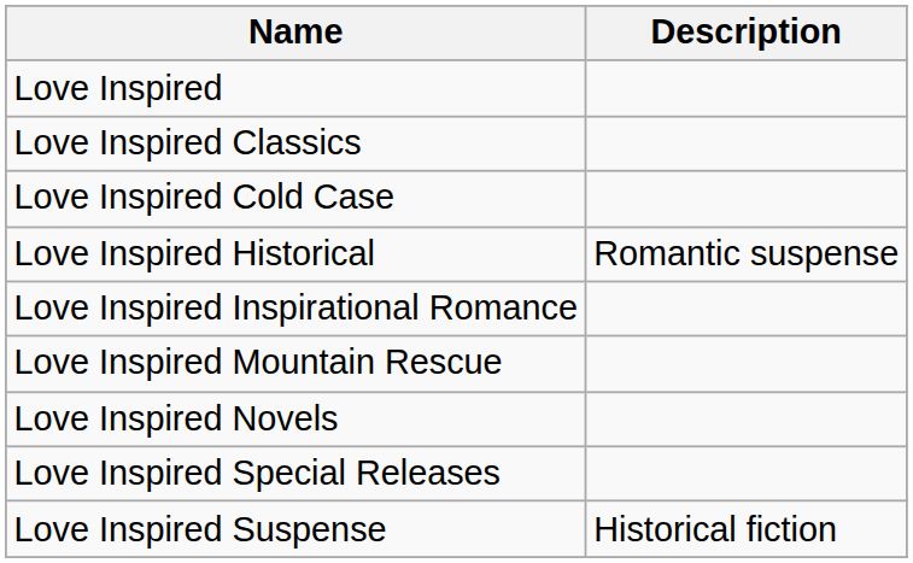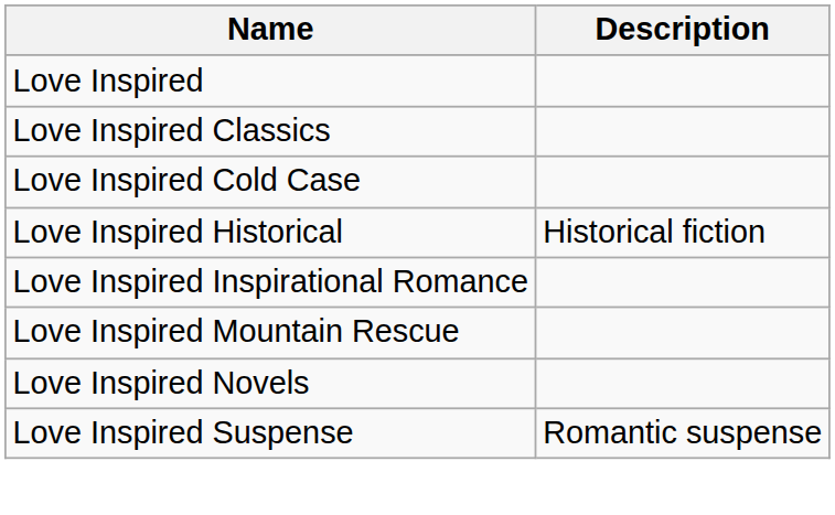Love Inspired Historical | Description: Romantic suspense -> Historical fiction
- row: Love Inspired Special Releases
Love Inspired Suspense | Description: Historical fiction -> Romantic suspense
